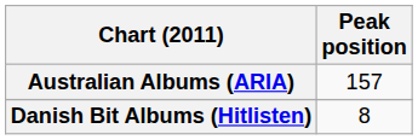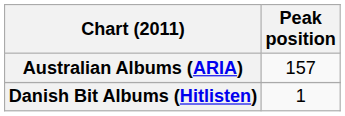Danish Bit Albums (Hitlisten) | Peak position: 8 -> 1
